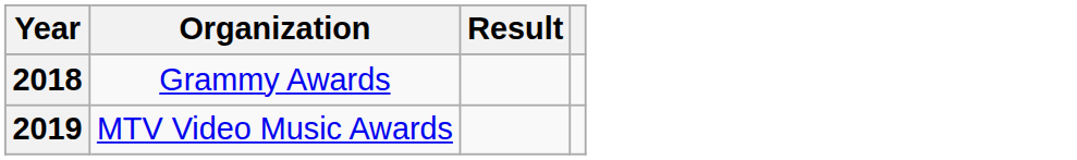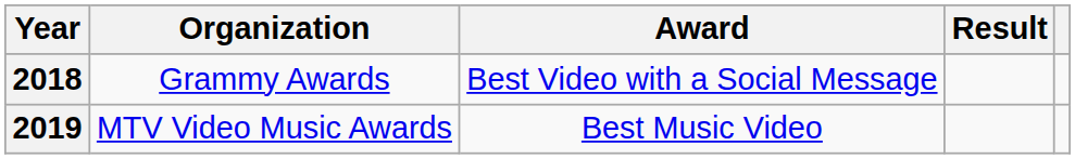+ column: Award | Best Video with a Social Message | Best Music Video
